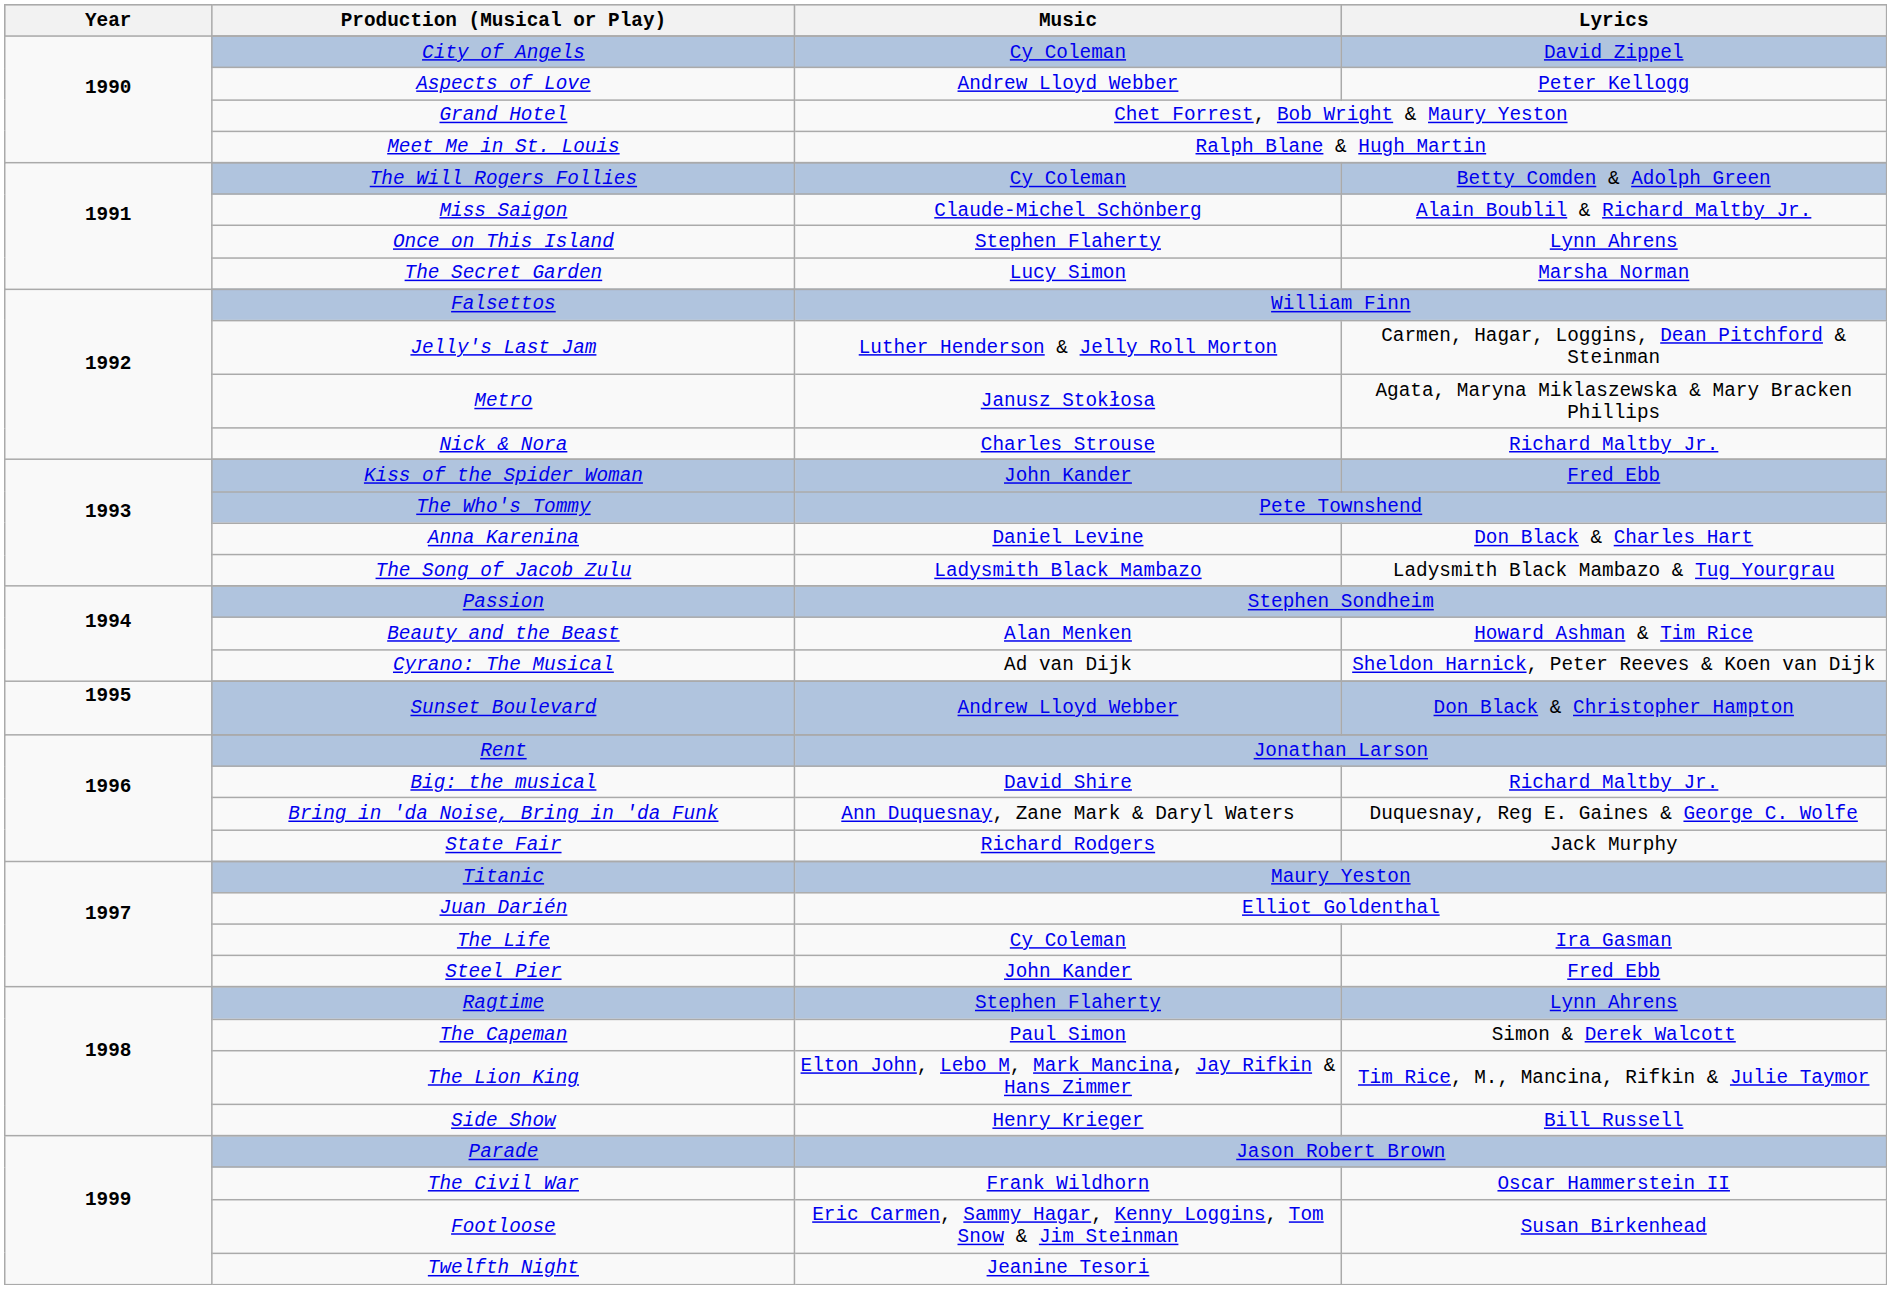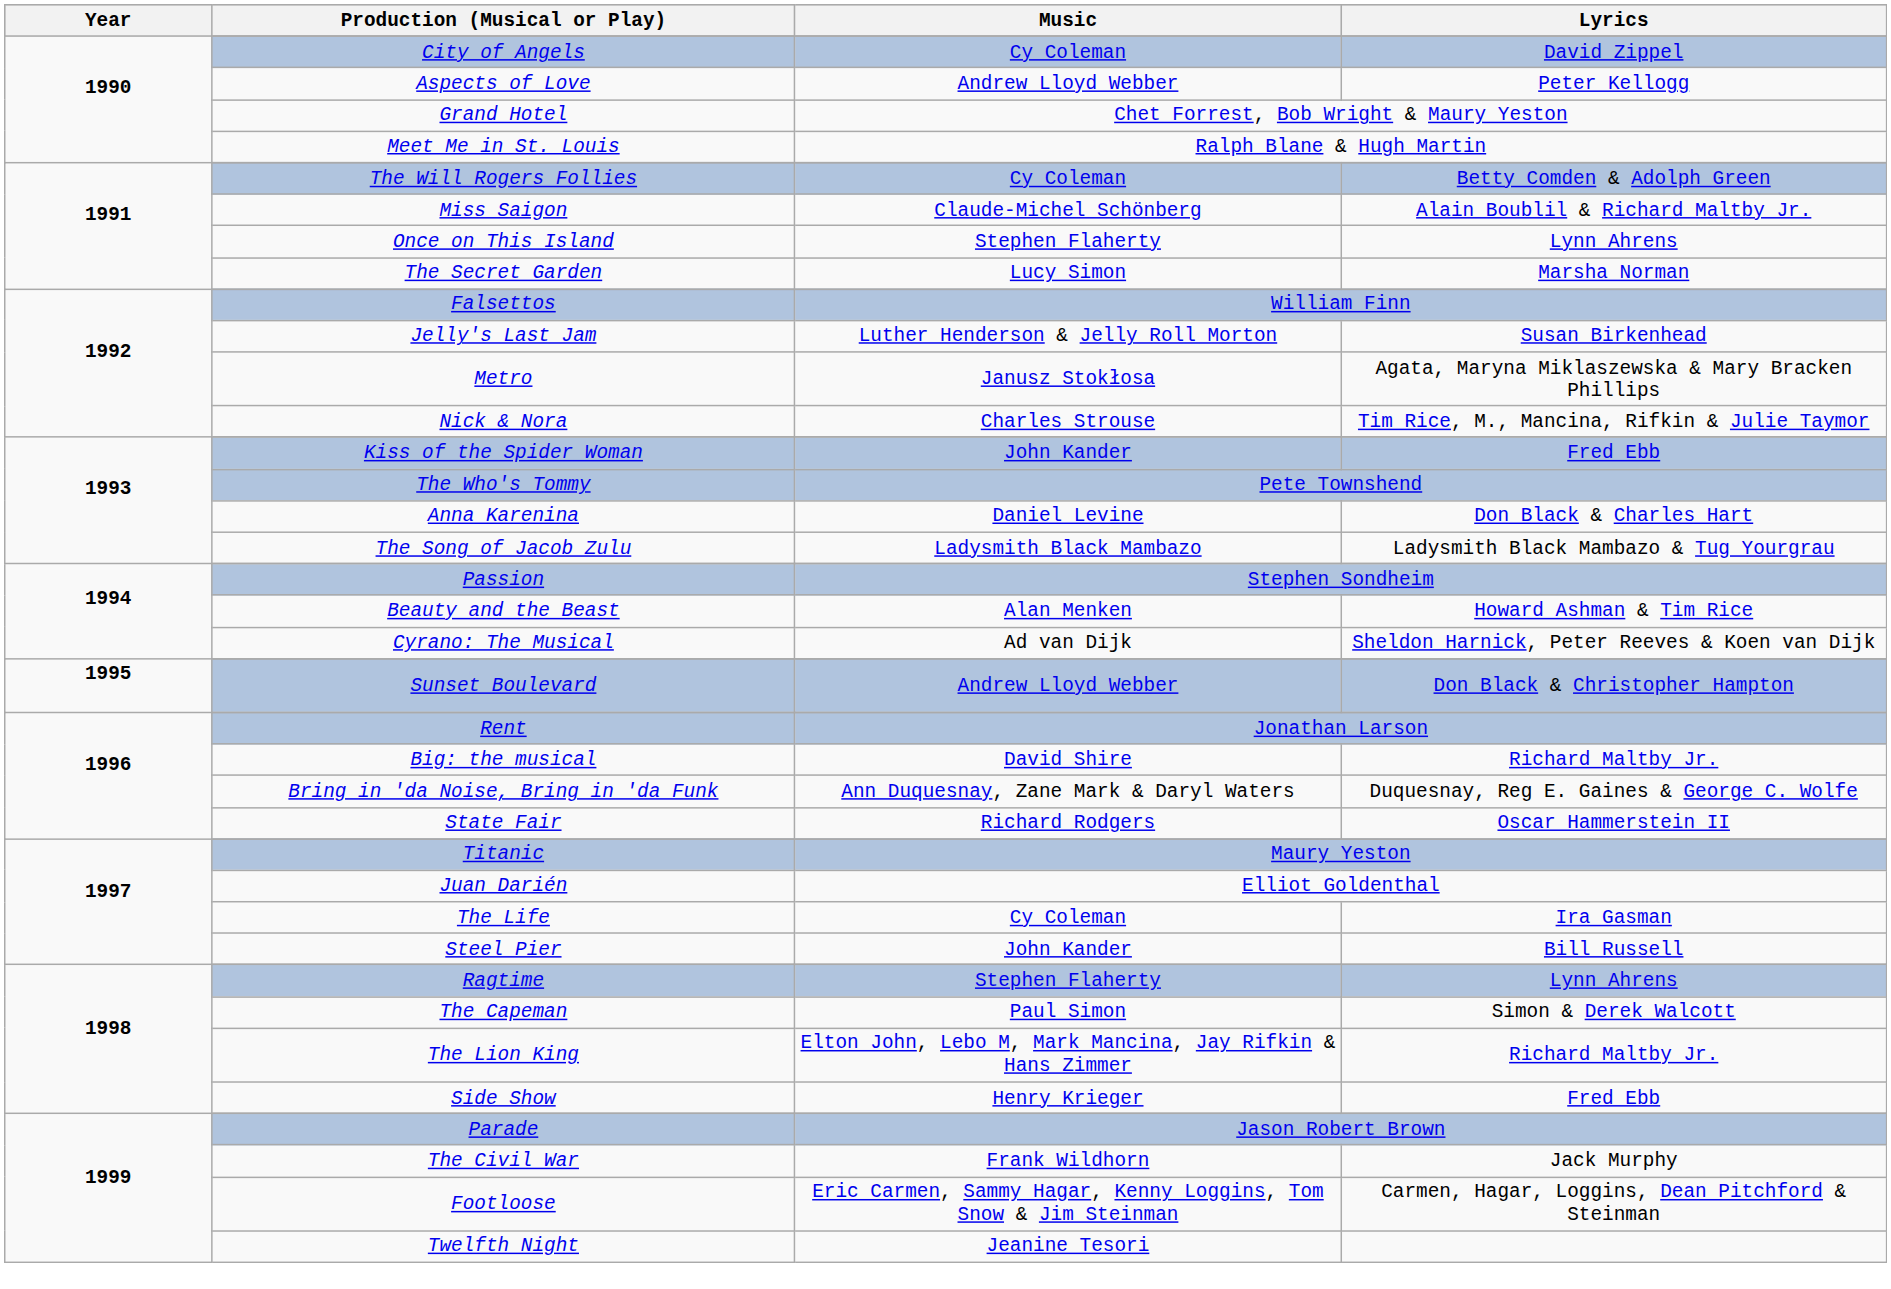Jelly's Last Jam | Lyrics: Carmen, Hagar, Loggins, Dean Pitchford & Steinman -> Susan Birkenhead
Nick & Nora | Lyrics: Richard Maltby Jr. -> Tim Rice, M., Mancina, Rifkin & Julie Taymor
State Fair | Lyrics: Jack Murphy -> Oscar Hammerstein II
Steel Pier | Lyrics: Fred Ebb -> Bill Russell
The Lion King | Lyrics: Tim Rice, M., Mancina, Rifkin & Julie Taymor -> Richard Maltby Jr.
Side Show | Lyrics: Bill Russell -> Fred Ebb
The Civil War | Lyrics: Oscar Hammerstein II -> Jack Murphy
Footloose | Lyrics: Susan Birkenhead -> Carmen, Hagar, Loggins, Dean Pitchford & Steinman
